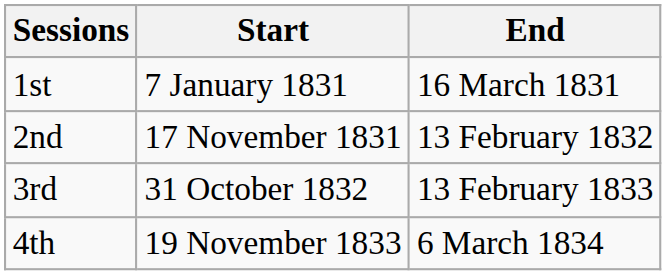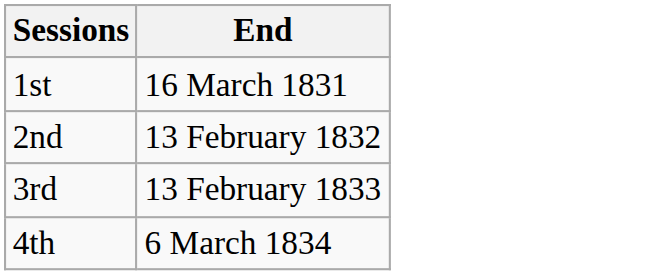- column: Start | 7 January 1831 | 17 November 1831 | 31 October 1832 | 19 November 1833
